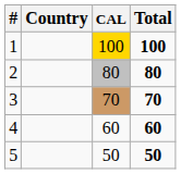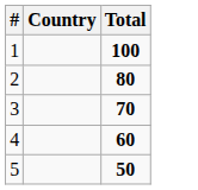- column: CAL | 100 | 80 | 70 | 60 | 50
